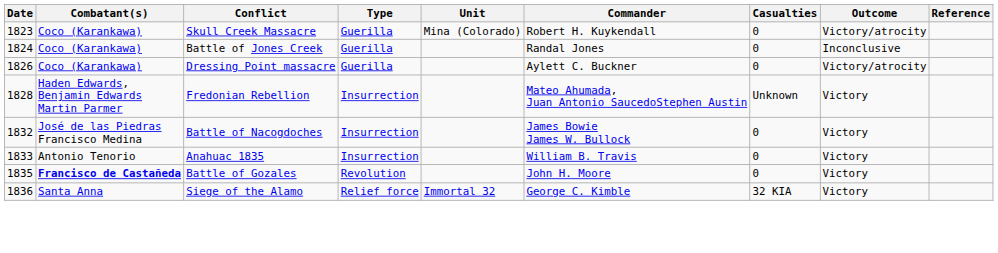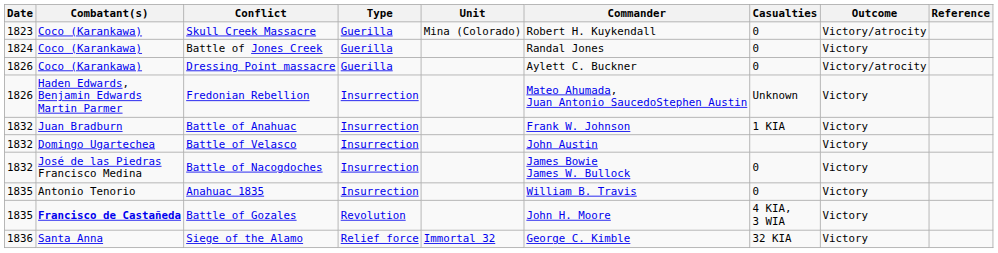Battle of Jones Creek | Outcome: Inconclusive -> Victory
Fredonian Rebellion | Date: 1828 -> 1826
+ row: 1832 | Juan Bradburn | Battle of Anahuac | Insurrection | Frank W. Johnson | 1 KIA | Victory
+ row: 1832 | Domingo Ugartechea | Battle of Velasco | Insurrection | John Austin | Victory
Anahuac 1835 | Date: 1833 -> 1835
Battle of Gozales | Casualties: 0 -> 4 KIA, 3 WIA
